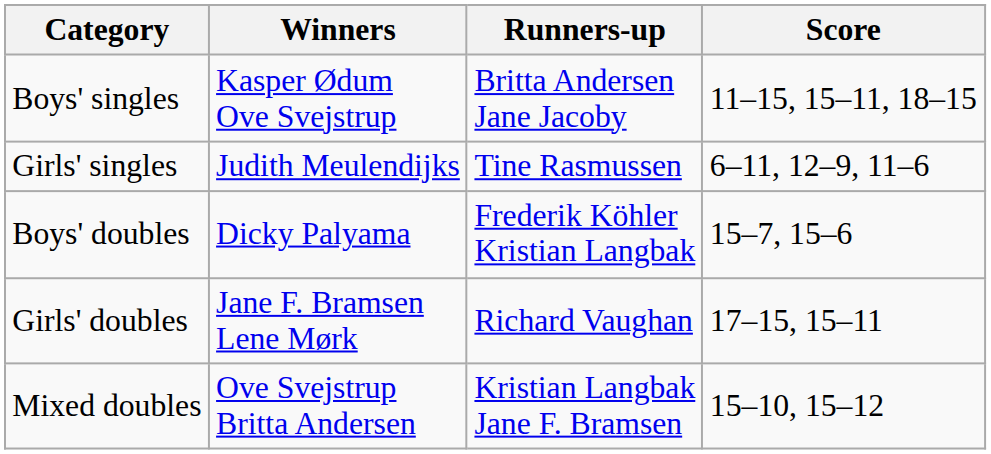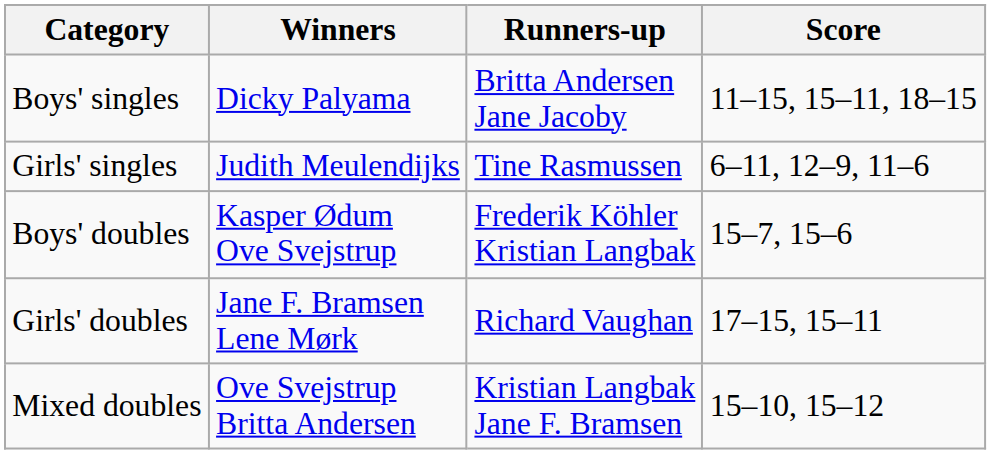Boys' singles | Winners: Kasper Ødum Ove Svejstrup -> Dicky Palyama
Boys' doubles | Winners: Dicky Palyama -> Kasper Ødum Ove Svejstrup
